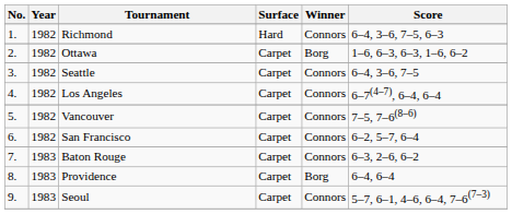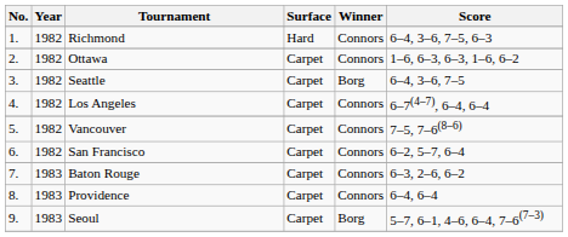Ottawa | Winner: Borg -> Connors
Seattle | Winner: Connors -> Borg
Providence | Winner: Borg -> Connors
Seoul | Winner: Connors -> Borg
